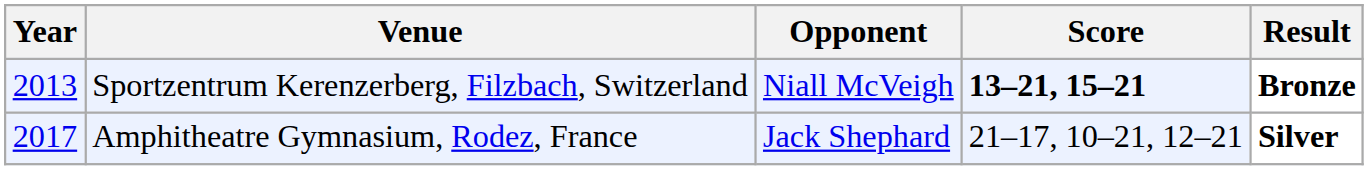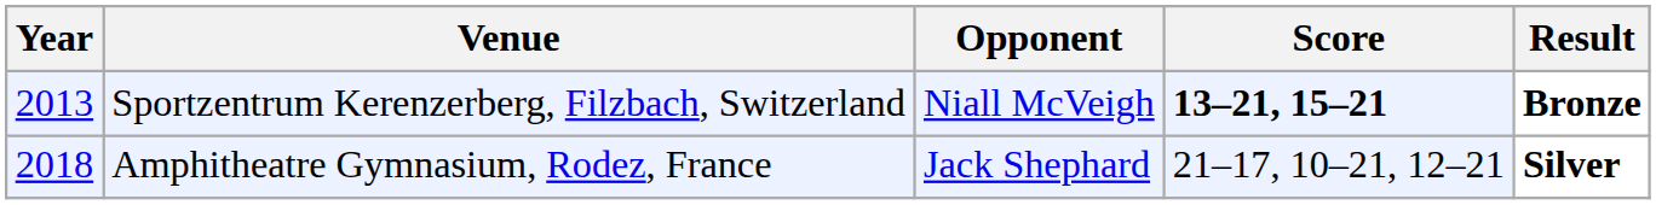Amphitheatre Gymnasium, Rodez, France | Year: 2017 -> 2018
